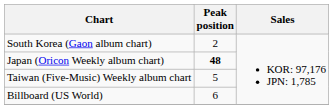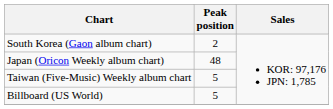Japan (Oricon Weekly album chart) | Peak position: bold -> normal
Billboard (US World) | Peak position: 6 -> 5
